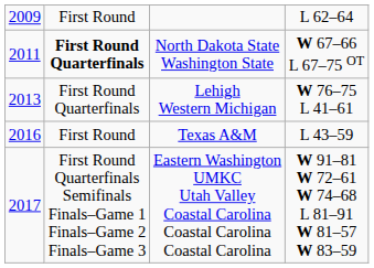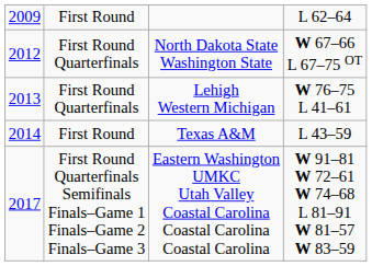North Dakota State Washington State | column 1: 2011 -> 2012
North Dakota State Washington State | column 2: bold -> normal
Texas A&M | column 1: 2016 -> 2014
